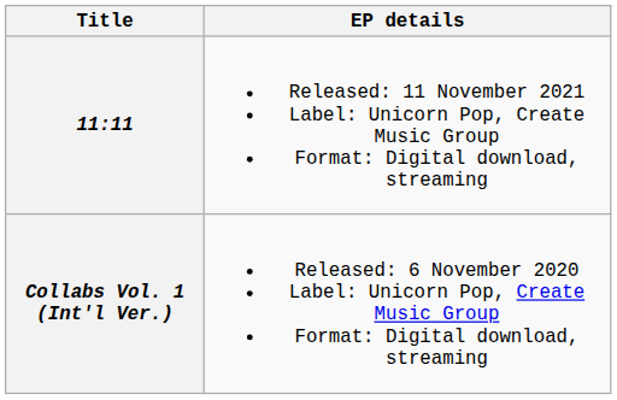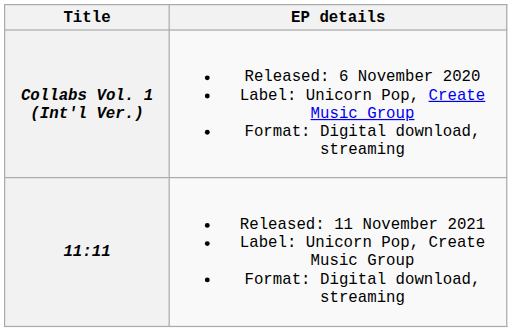rows swapped: Collabs Vol. 1 (Int'l Ver.) <-> 11:11
